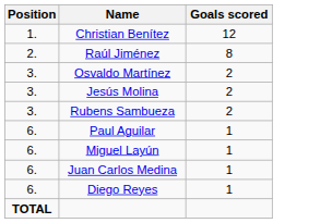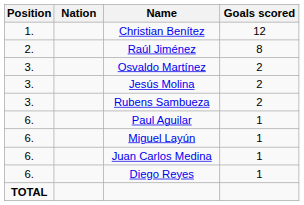+ column: Nation
